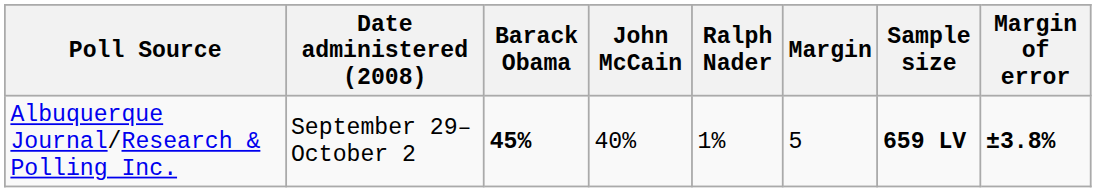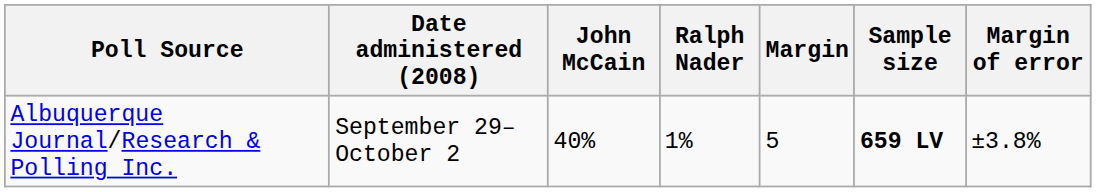- column: Barack Obama | 45%
Albuquerque Journal/Research & Polling Inc. | Margin of error: bold -> normal
